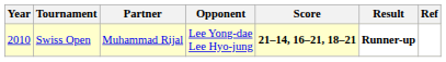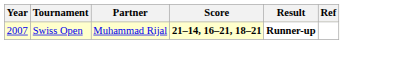- column: Opponent | Lee Yong-dae Lee Hyo-jung
Swiss Open | Year: 2010 -> 2007
